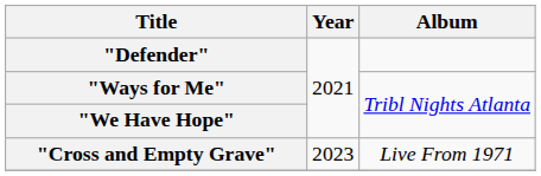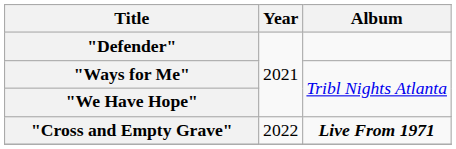"Cross and Empty Grave" | Year: 2023 -> 2022
"Cross and Empty Grave" | Album: normal -> bold
